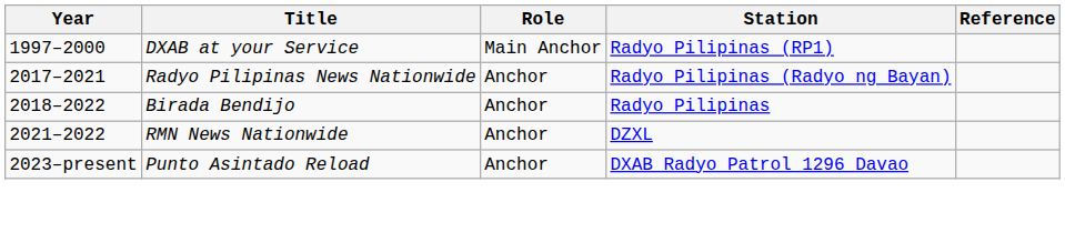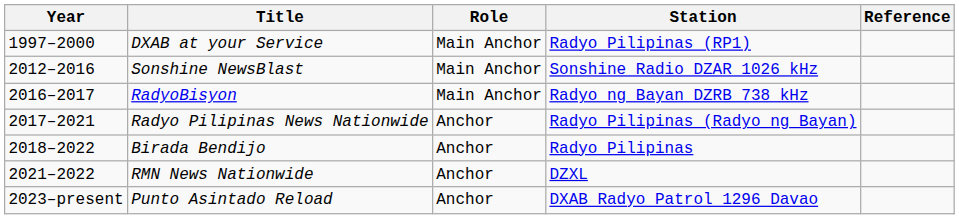+ row: 2012–2016 | Sonshine NewsBlast | Main Anchor | Sonshine Radio DZAR 1026 kHz
+ row: 2016–2017 | RadyoBisyon | Main Anchor | Radyo ng Bayan DZRB 738 kHz
